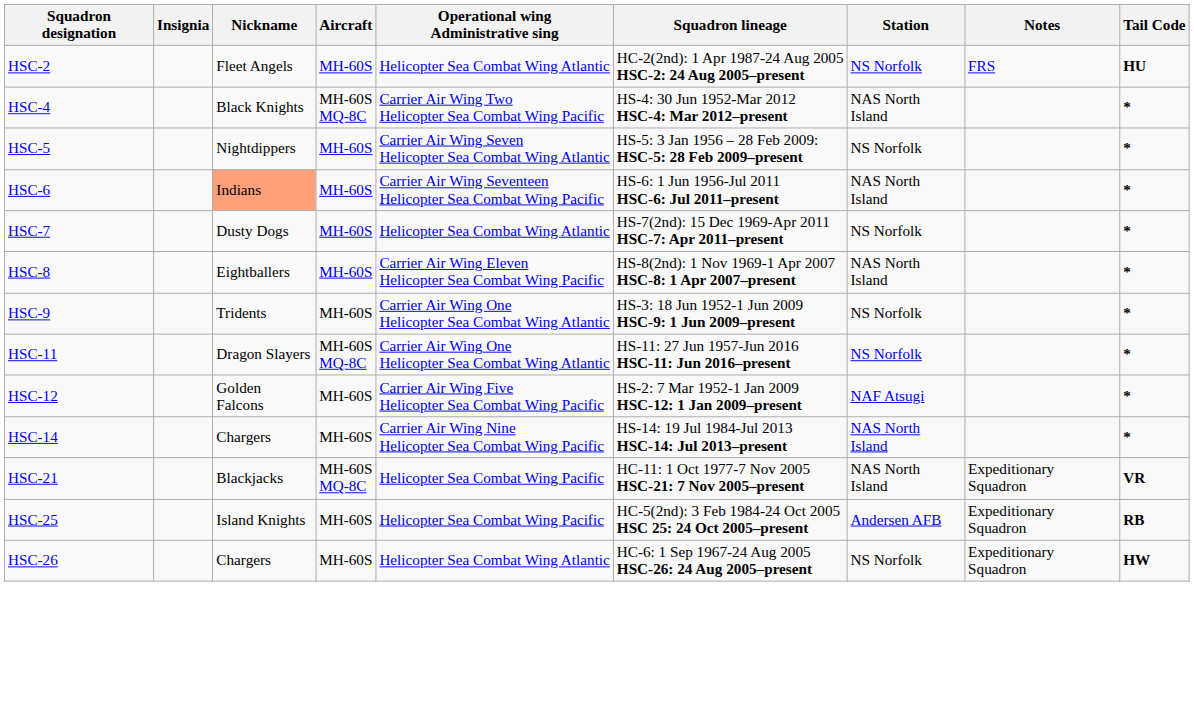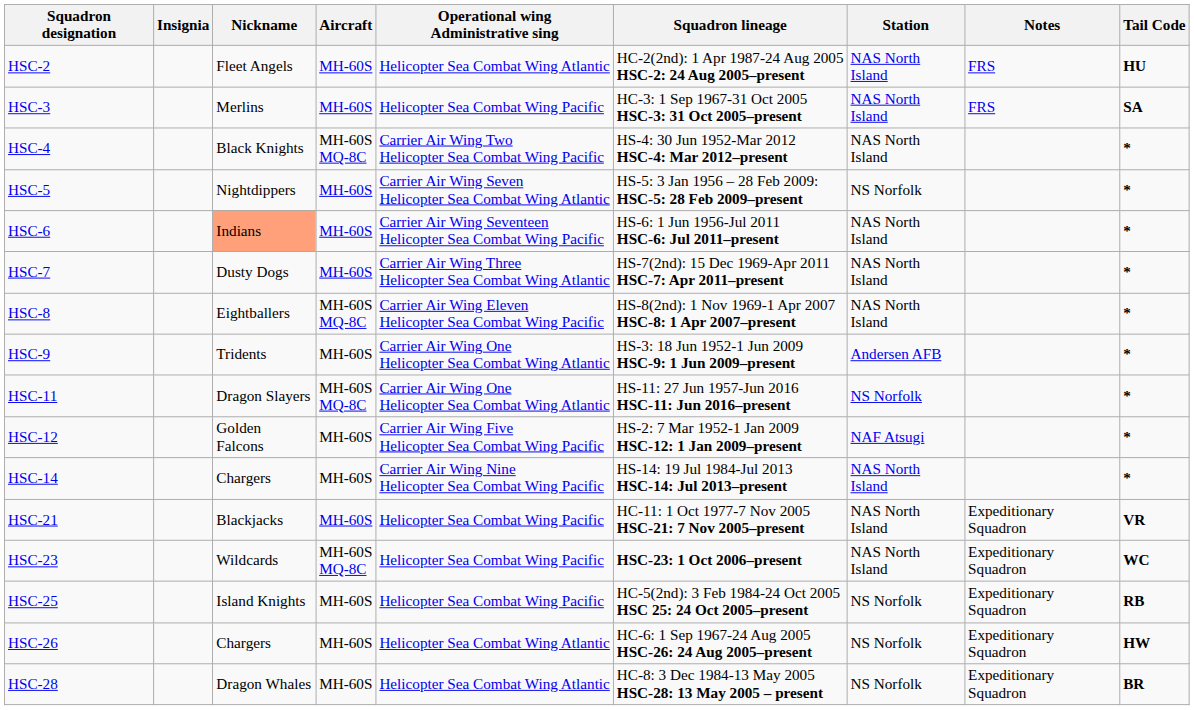HSC-2 | Station: NS Norfolk -> NAS North Island
+ row: HSC-3 | Merlins | MH-60S | Helicopter Sea Combat Wing Pacific | HC-3: 1 Sep 1967-31 Oct 2005 HSC-3: 31 Oct 2005–present | NAS North Island | FRS | SA
HSC-7 | Operational wing Administrative sing: Helicopter Sea Combat Wing Atlantic -> Carrier Air Wing Three Helicopter Sea Combat Wing Atlantic
HSC-7 | Station: NS Norfolk -> NAS North Island
HSC-8 | Aircraft: MH-60S -> MH-60S MQ-8C
HSC-9 | Station: NS Norfolk -> Andersen AFB
HSC-21 | Aircraft: MH-60S MQ-8C -> MH-60S
+ row: HSC-23 | Wildcards | MH-60S MQ-8C | Helicopter Sea Combat Wing Pacific | HSC-23: 1 Oct 2006–present | NAS North Island | Expeditionary Squadron | WC
HSC-25 | Station: Andersen AFB -> NS Norfolk
+ row: HSC-28 | Dragon Whales | MH-60S | Helicopter Sea Combat Wing Atlantic | HC-8: 3 Dec 1984-13 May 2005 HSC-28: 13 May 2005 – present | NS Norfolk | Expeditionary Squadron | BR
